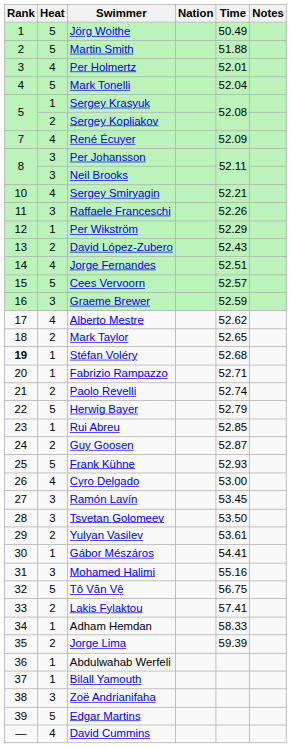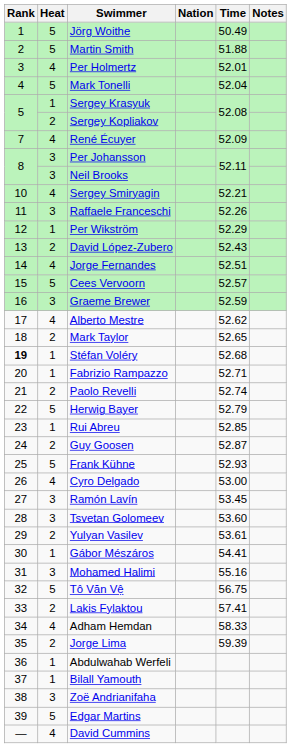Tsvetan Golomeev | Time: 53.50 -> 53.60
Adham Hemdan | Heat: 1 -> 4
